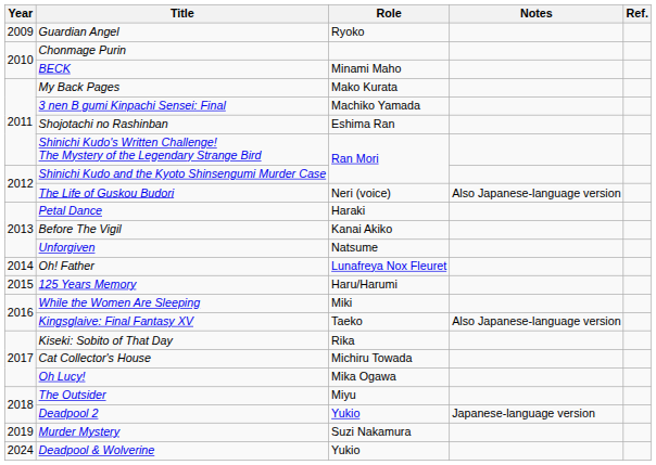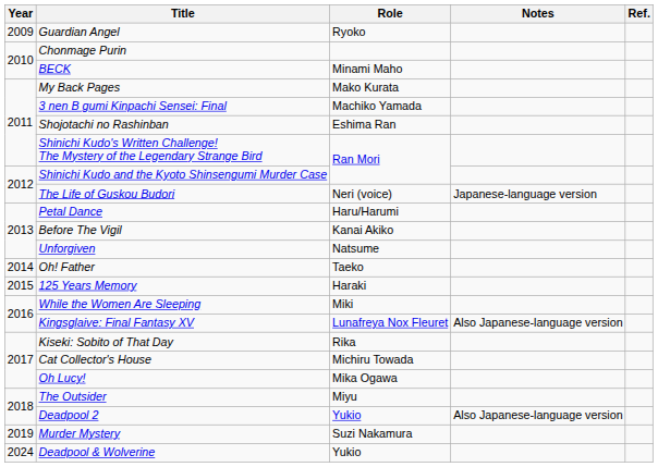The Life of Guskou Budori | Notes: Also Japanese-language version -> Japanese-language version
Petal Dance | Role: Haraki -> Haru/Harumi
Oh! Father | Role: Lunafreya Nox Fleuret -> Taeko
125 Years Memory | Role: Haru/Harumi -> Haraki
Kingsglaive: Final Fantasy XV | Role: Taeko -> Lunafreya Nox Fleuret
Deadpool 2 | Notes: Japanese-language version -> Also Japanese-language version
